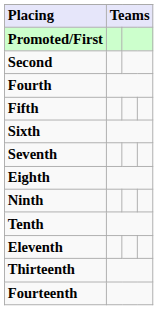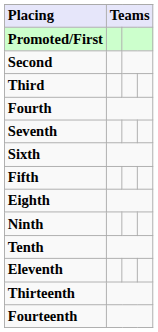+ row: Third
rows swapped: Fifth <-> Seventh
